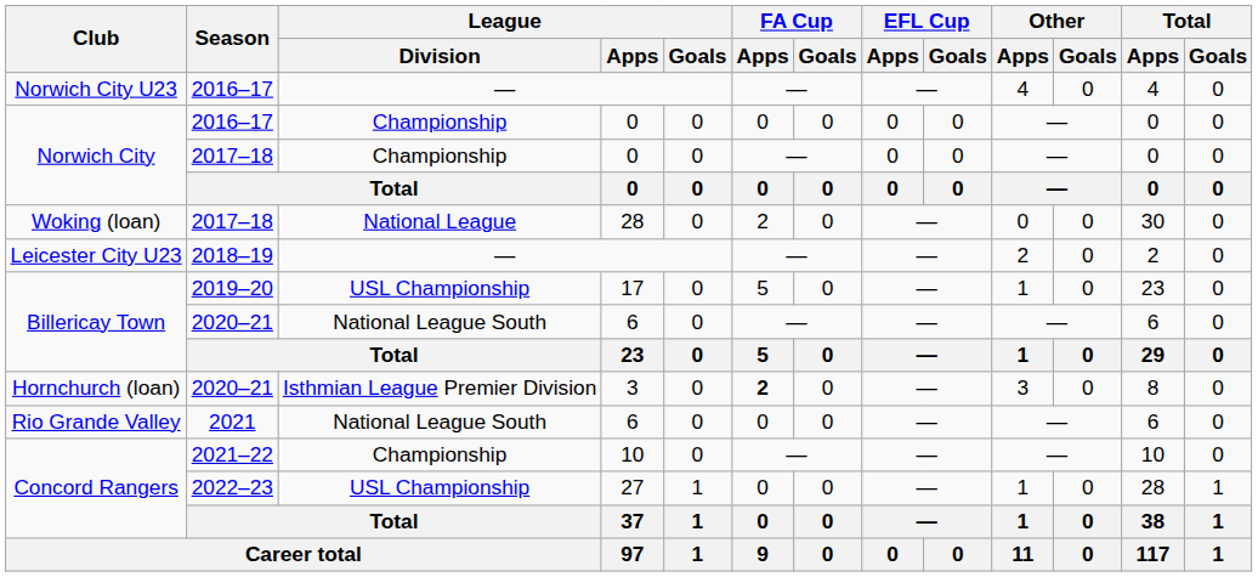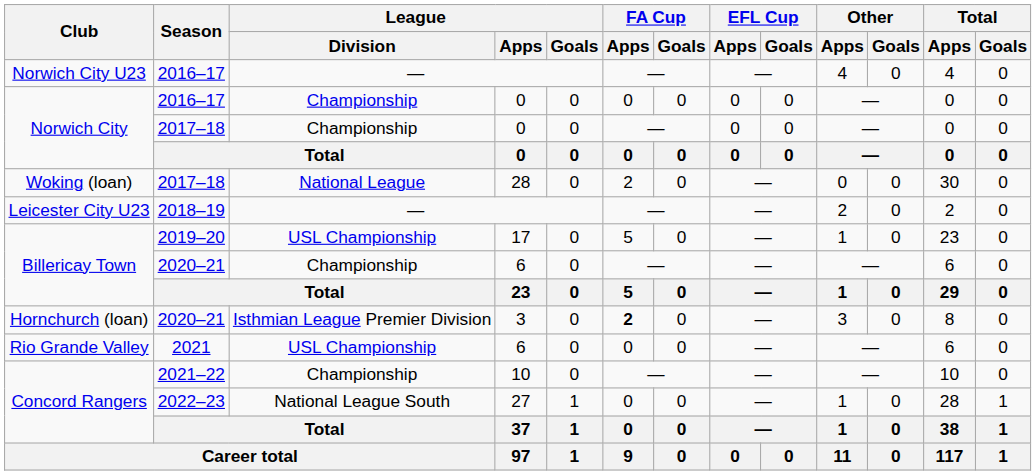Billericay Town / 2020–21 | League / Division: National League South -> Championship
Rio Grande Valley | League / Division: National League South -> USL Championship
Concord Rangers / 2022–23 | League / Division: USL Championship -> National League South
